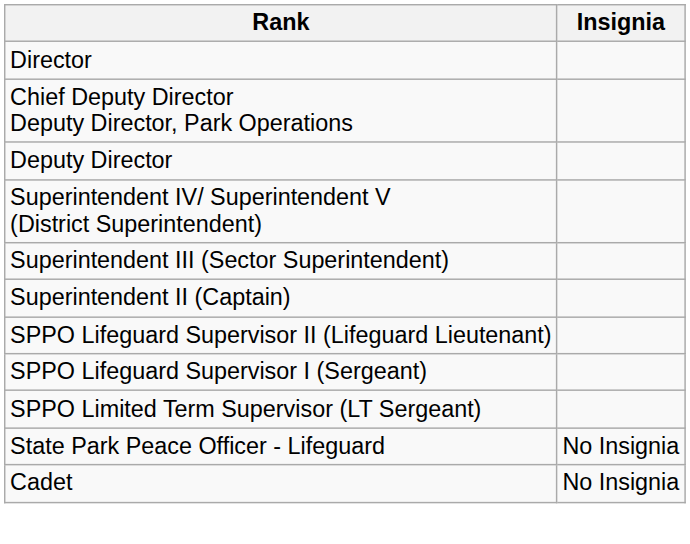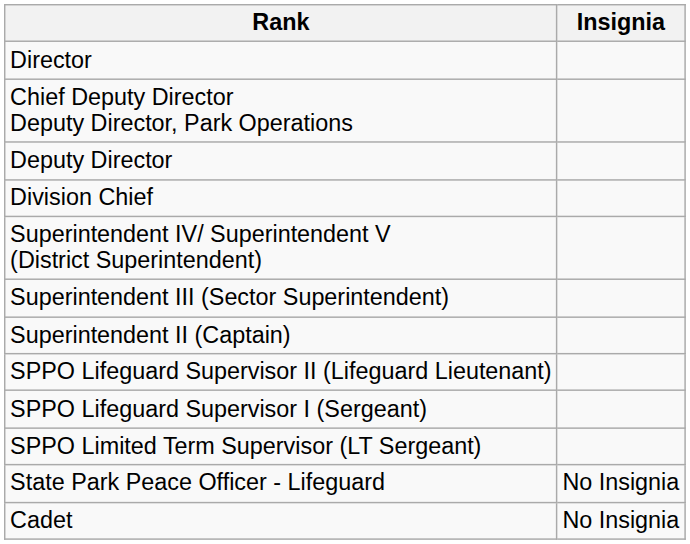+ row: Division Chief
